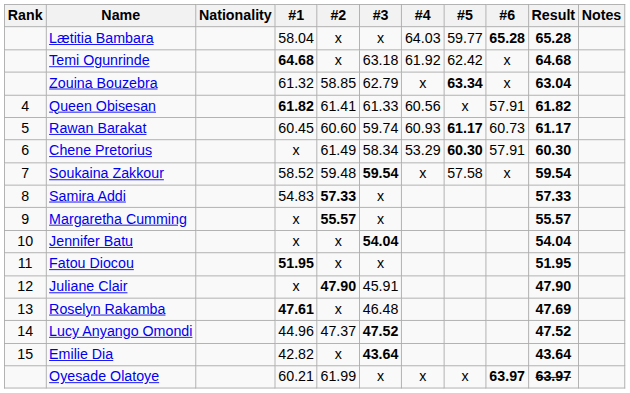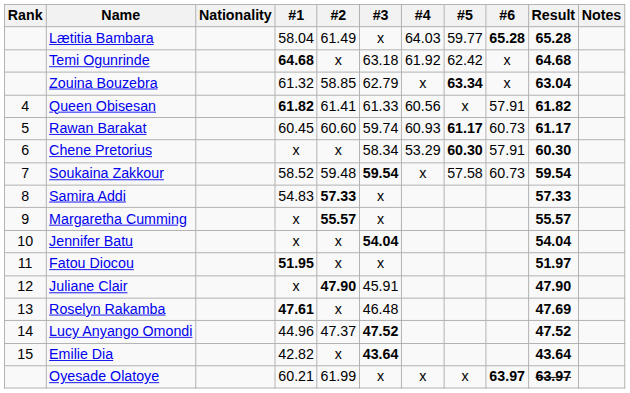Lætitia Bambara | #2: x -> 61.49
Chene Pretorius | #2: 61.49 -> x
Soukaina Zakkour | #6: x -> 60.73
Fatou Diocou | Result: 51.95 -> 51.97
